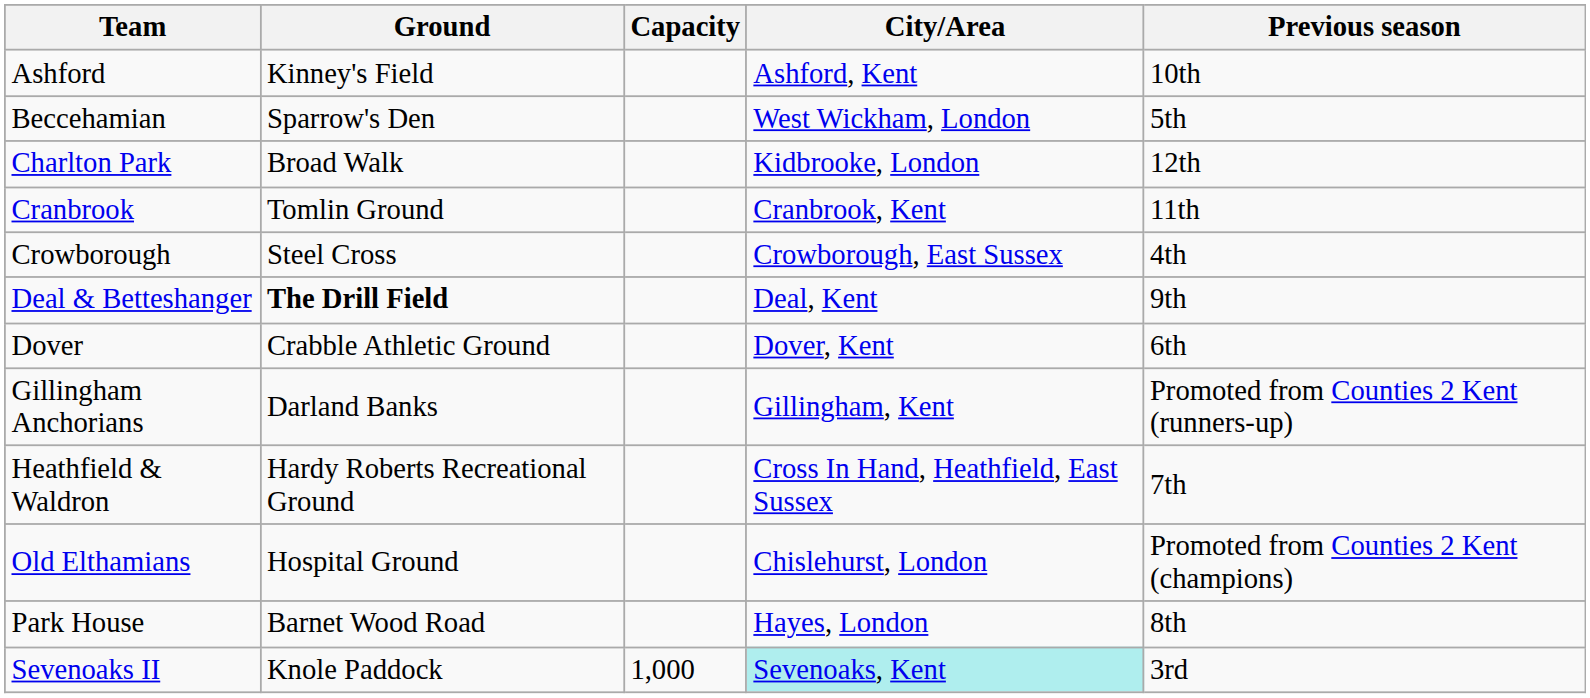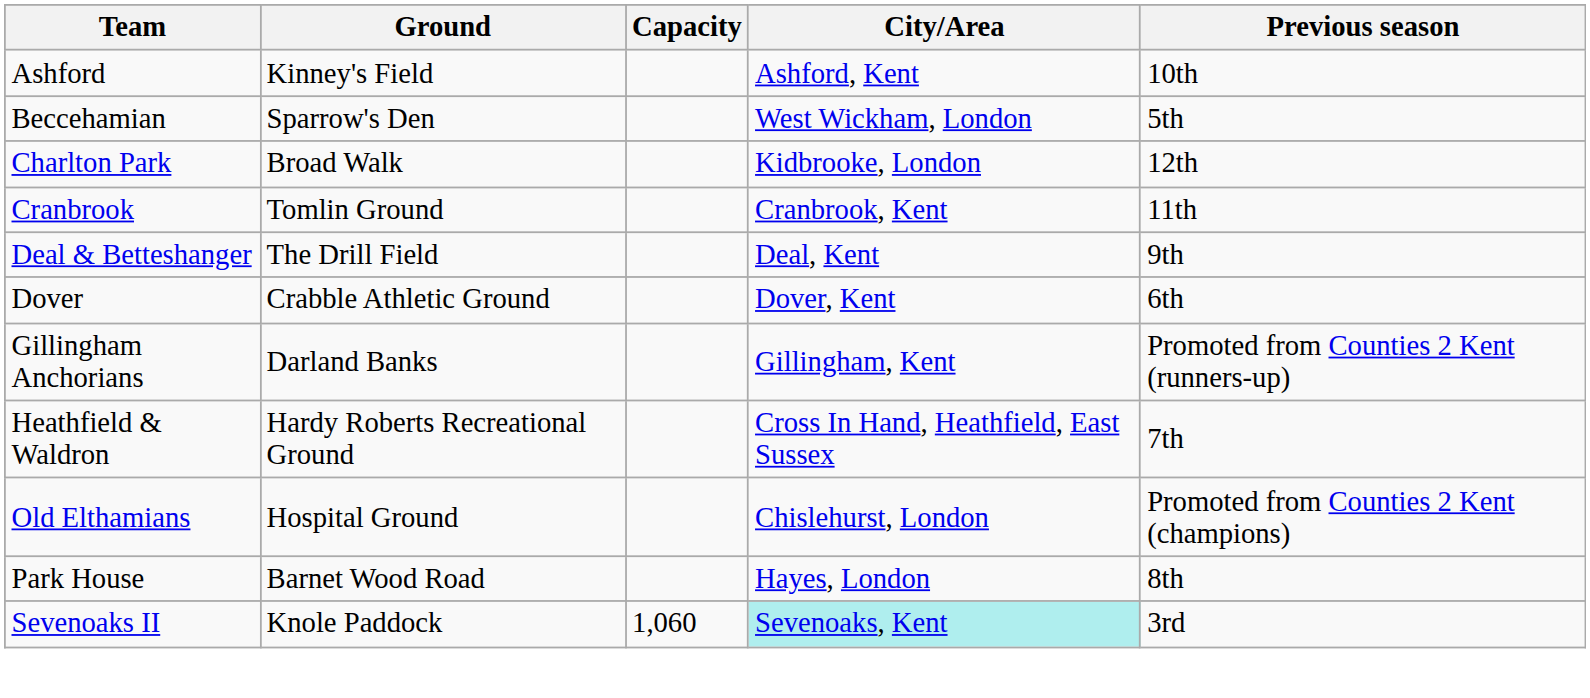- row: Crowborough | Steel Cross | Crowborough, East Sussex | 4th
Deal & Betteshanger | Ground: bold -> normal
Sevenoaks II | Capacity: 1,000 -> 1,060
